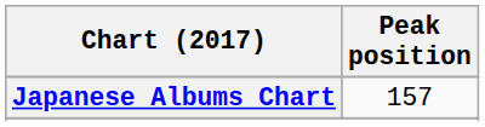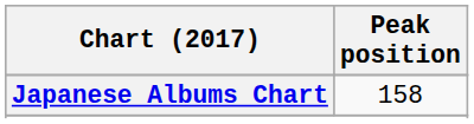Japanese Albums Chart | Peak position: 157 -> 158
